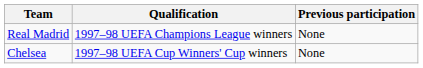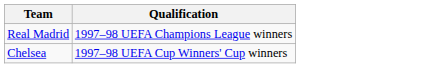- column: Previous participation | None | None
